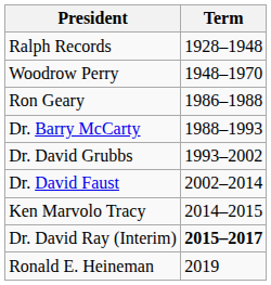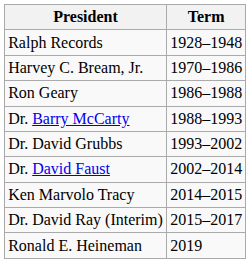- row: Woodrow Perry | 1948–1970
+ row: Harvey C. Bream, Jr. | 1970–1986
Dr. David Ray (Interim) | Term: bold -> normal
